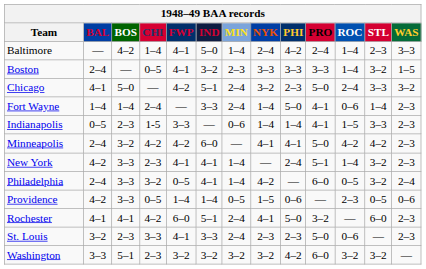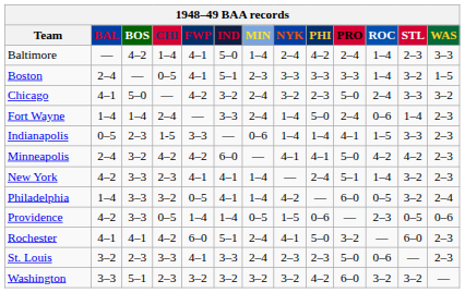Boston | IND: 3–2 -> 5–1
Chicago | IND: 5–1 -> 3–2
Fort Wayne | PRO: 4–1 -> 2–4
Philadelphia | BAL: 2–4 -> 1–4
